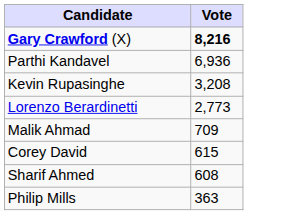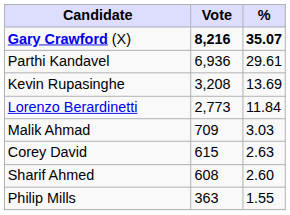+ column: % | 35.07 | 29.61 | 13.69 | 11.84 | 3.03 | 2.63 | 2.60 | 1.55
